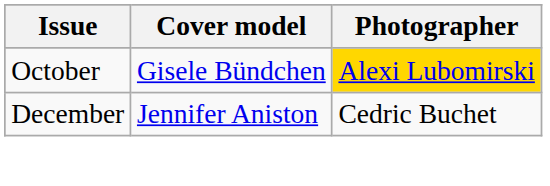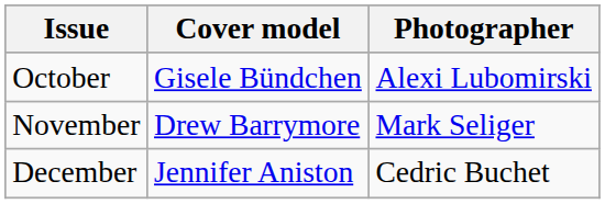October | Photographer: gold background -> no background
+ row: November | Drew Barrymore | Mark Seliger
